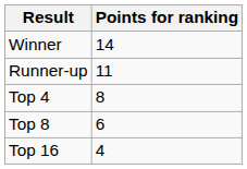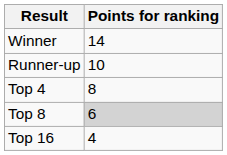Runner-up | Points for ranking: 11 -> 10
Top 8 | Points for ranking: no background -> lightgrey background
